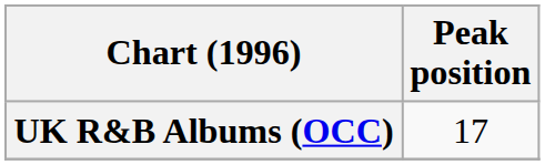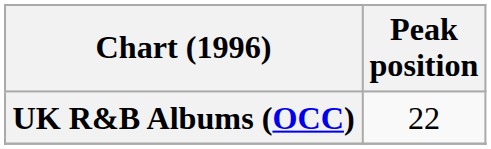UK R&B Albums (OCC) | Peak position: 17 -> 22
